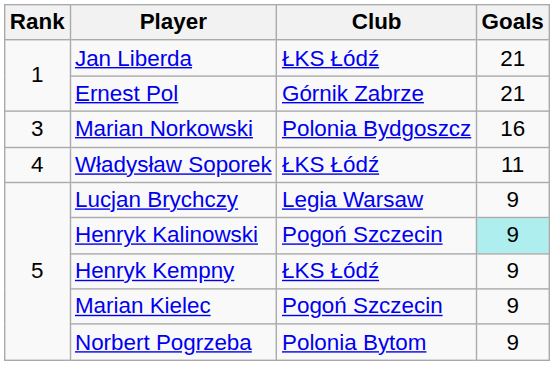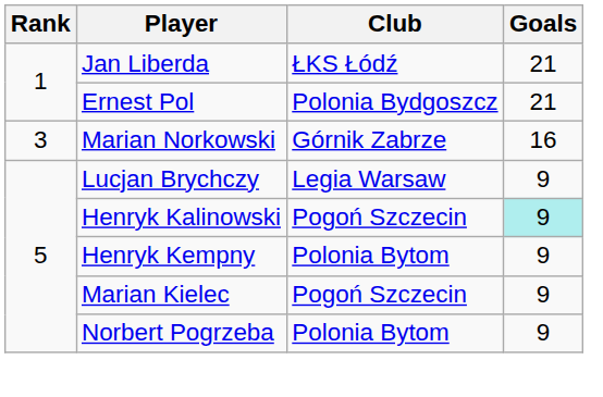Ernest Pol | Club: Górnik Zabrze -> Polonia Bydgoszcz
Marian Norkowski | Club: Polonia Bydgoszcz -> Górnik Zabrze
- row: 4 | Władysław Soporek | ŁKS Łódź | 11
Henryk Kempny | Club: ŁKS Łódź -> Polonia Bytom
